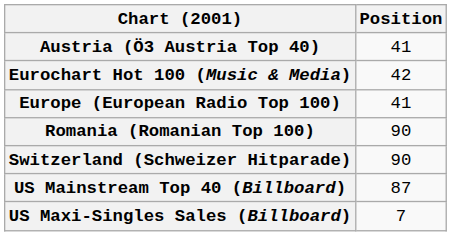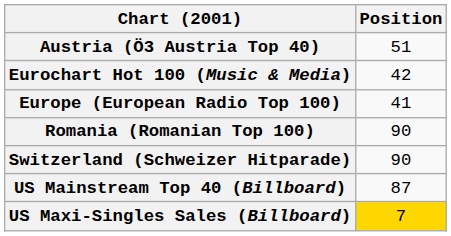Austria (Ö3 Austria Top 40) | Position: 41 -> 51
US Maxi-Singles Sales (Billboard) | Position: no background -> gold background
